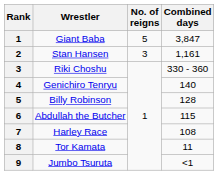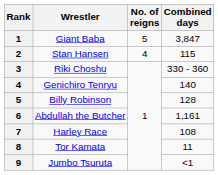Stan Hansen | No. of reigns: 3 -> 4
Stan Hansen | Combined days: 1,161 -> 115
Abdullah the Butcher | Combined days: 115 -> 1,161
